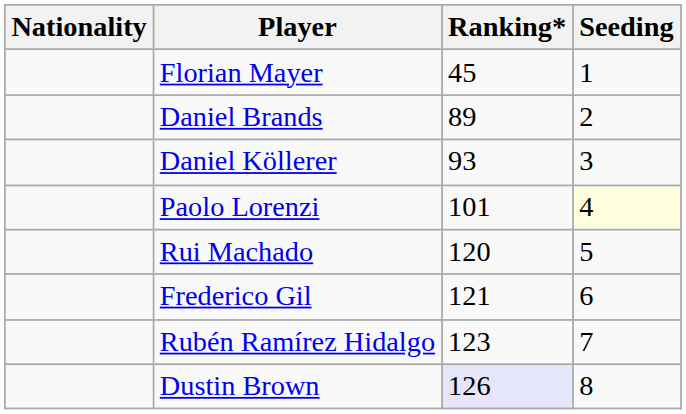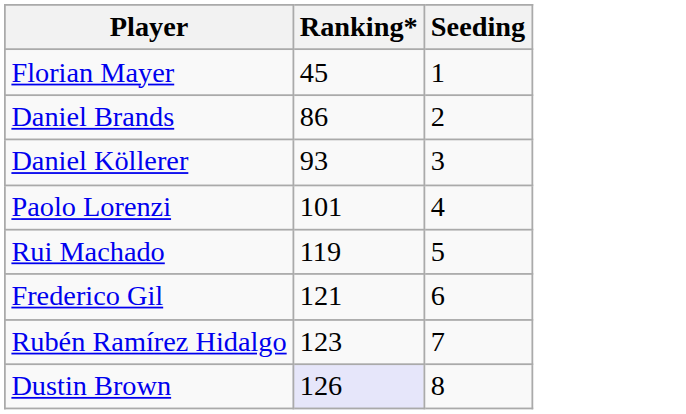- column: Nationality
Daniel Brands | Ranking*: 89 -> 86
Paolo Lorenzi | Seeding: lightyellow background -> no background
Rui Machado | Ranking*: 120 -> 119
